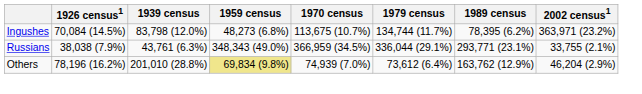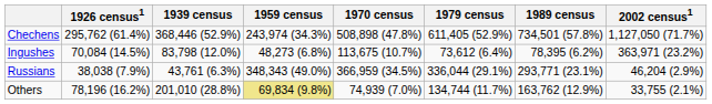+ row: Chechens | 295,762 (61.4%) | 368,446 (52.9%) | 243,974 (34.3%) | 508,898 (47.8%) | 611,405 (52.9%) | 734,501 (57.8%) | 1,127,050 (71.7%)
Ingushes | 1979 census: 134,744 (11.7%) -> 73,612 (6.4%)
Russians | 2002 census1: 33,755 (2.1%) -> 46,204 (2.9%)
Others | 1979 census: 73,612 (6.4%) -> 134,744 (11.7%)
Others | 2002 census1: 46,204 (2.9%) -> 33,755 (2.1%)
